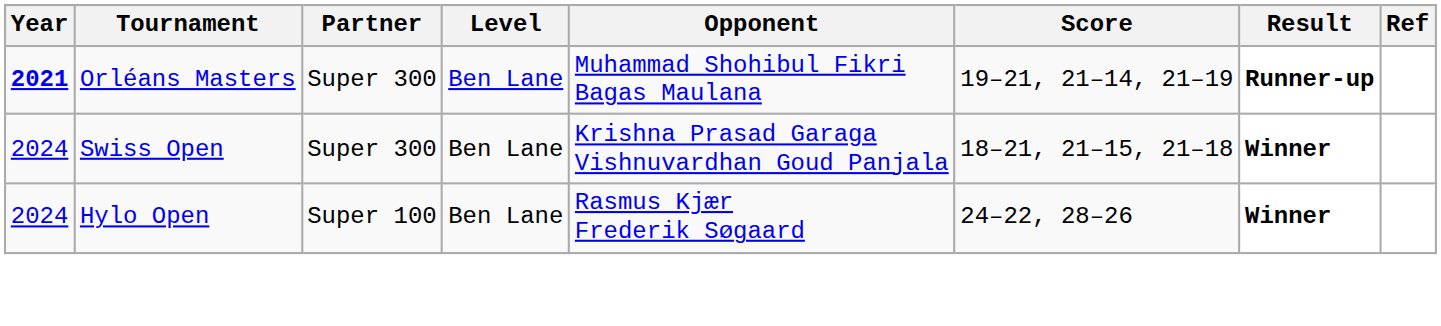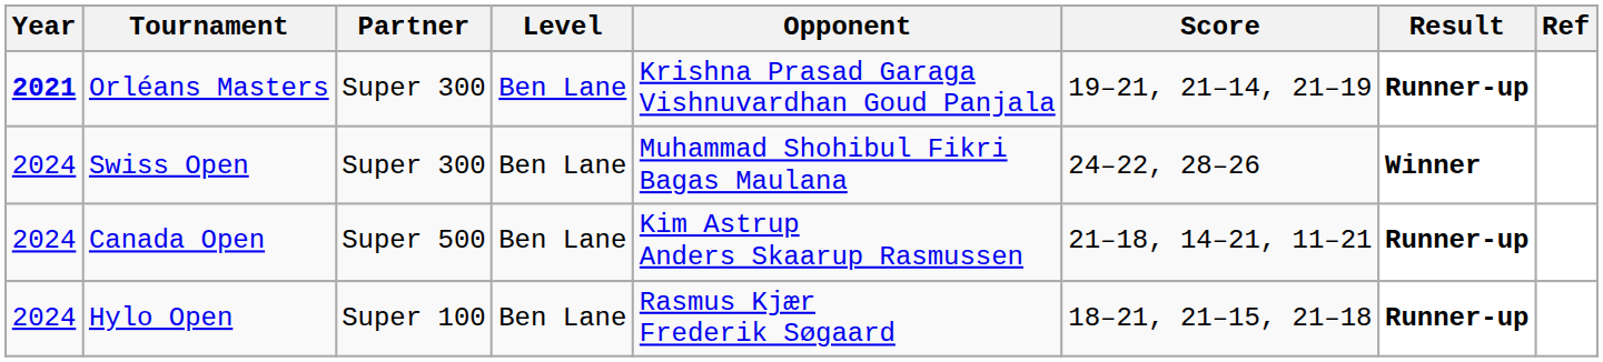Orléans Masters | Opponent: Muhammad Shohibul Fikri Bagas Maulana -> Krishna Prasad Garaga Vishnuvardhan Goud Panjala
Swiss Open | Opponent: Krishna Prasad Garaga Vishnuvardhan Goud Panjala -> Muhammad Shohibul Fikri Bagas Maulana
Swiss Open | Score: 18–21, 21–15, 21–18 -> 24–22, 28–26
+ row: 2024 | Canada Open | Super 500 | Ben Lane | Kim Astrup Anders Skaarup Rasmussen | 21–18, 14–21, 11–21 | Runner-up
Hylo Open | Score: 24–22, 28–26 -> 18–21, 21–15, 21–18
Hylo Open | Result: Winner -> Runner-up
